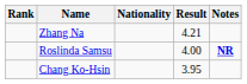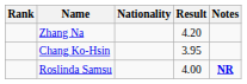Zhang Na | Result: 4.21 -> 4.20
rows swapped: Roslinda Samsu <-> Chang Ko-Hsin
